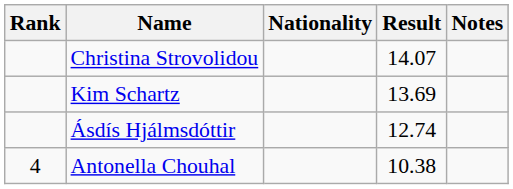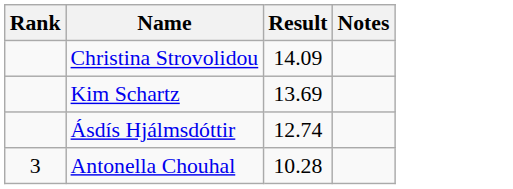- column: Nationality
Christina Strovolidou | Result: 14.07 -> 14.09
Antonella Chouhal | Rank: 4 -> 3
Antonella Chouhal | Result: 10.38 -> 10.28
